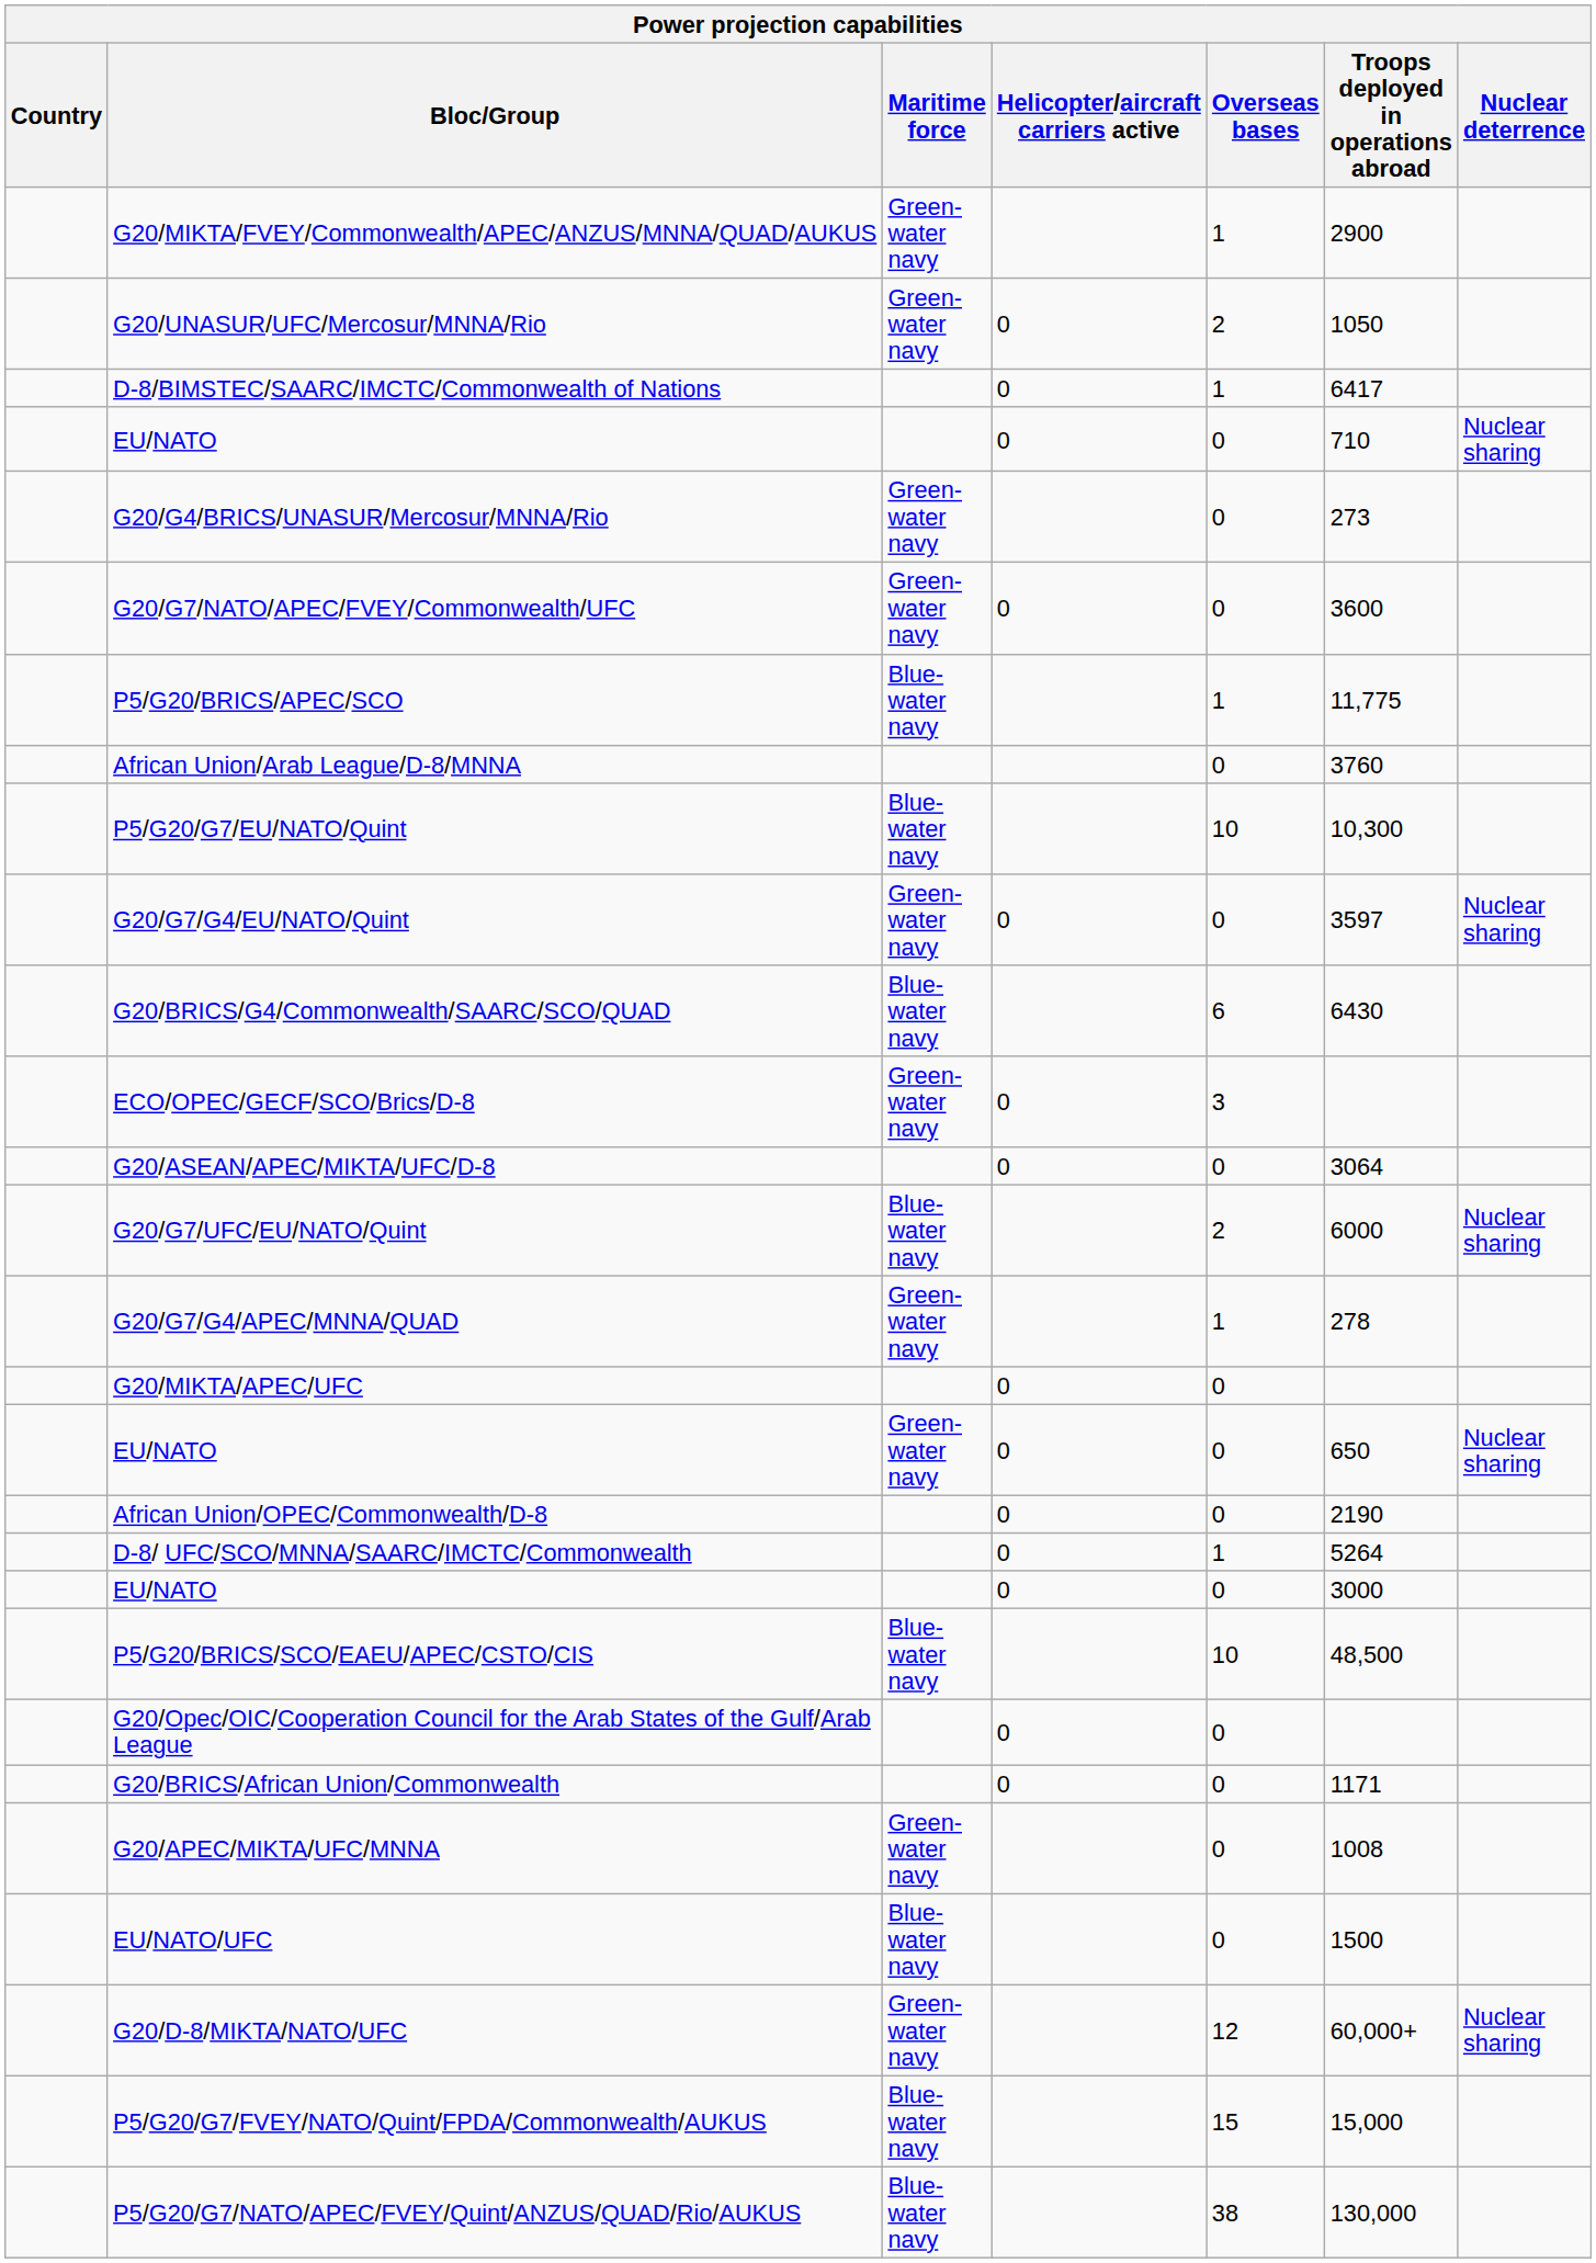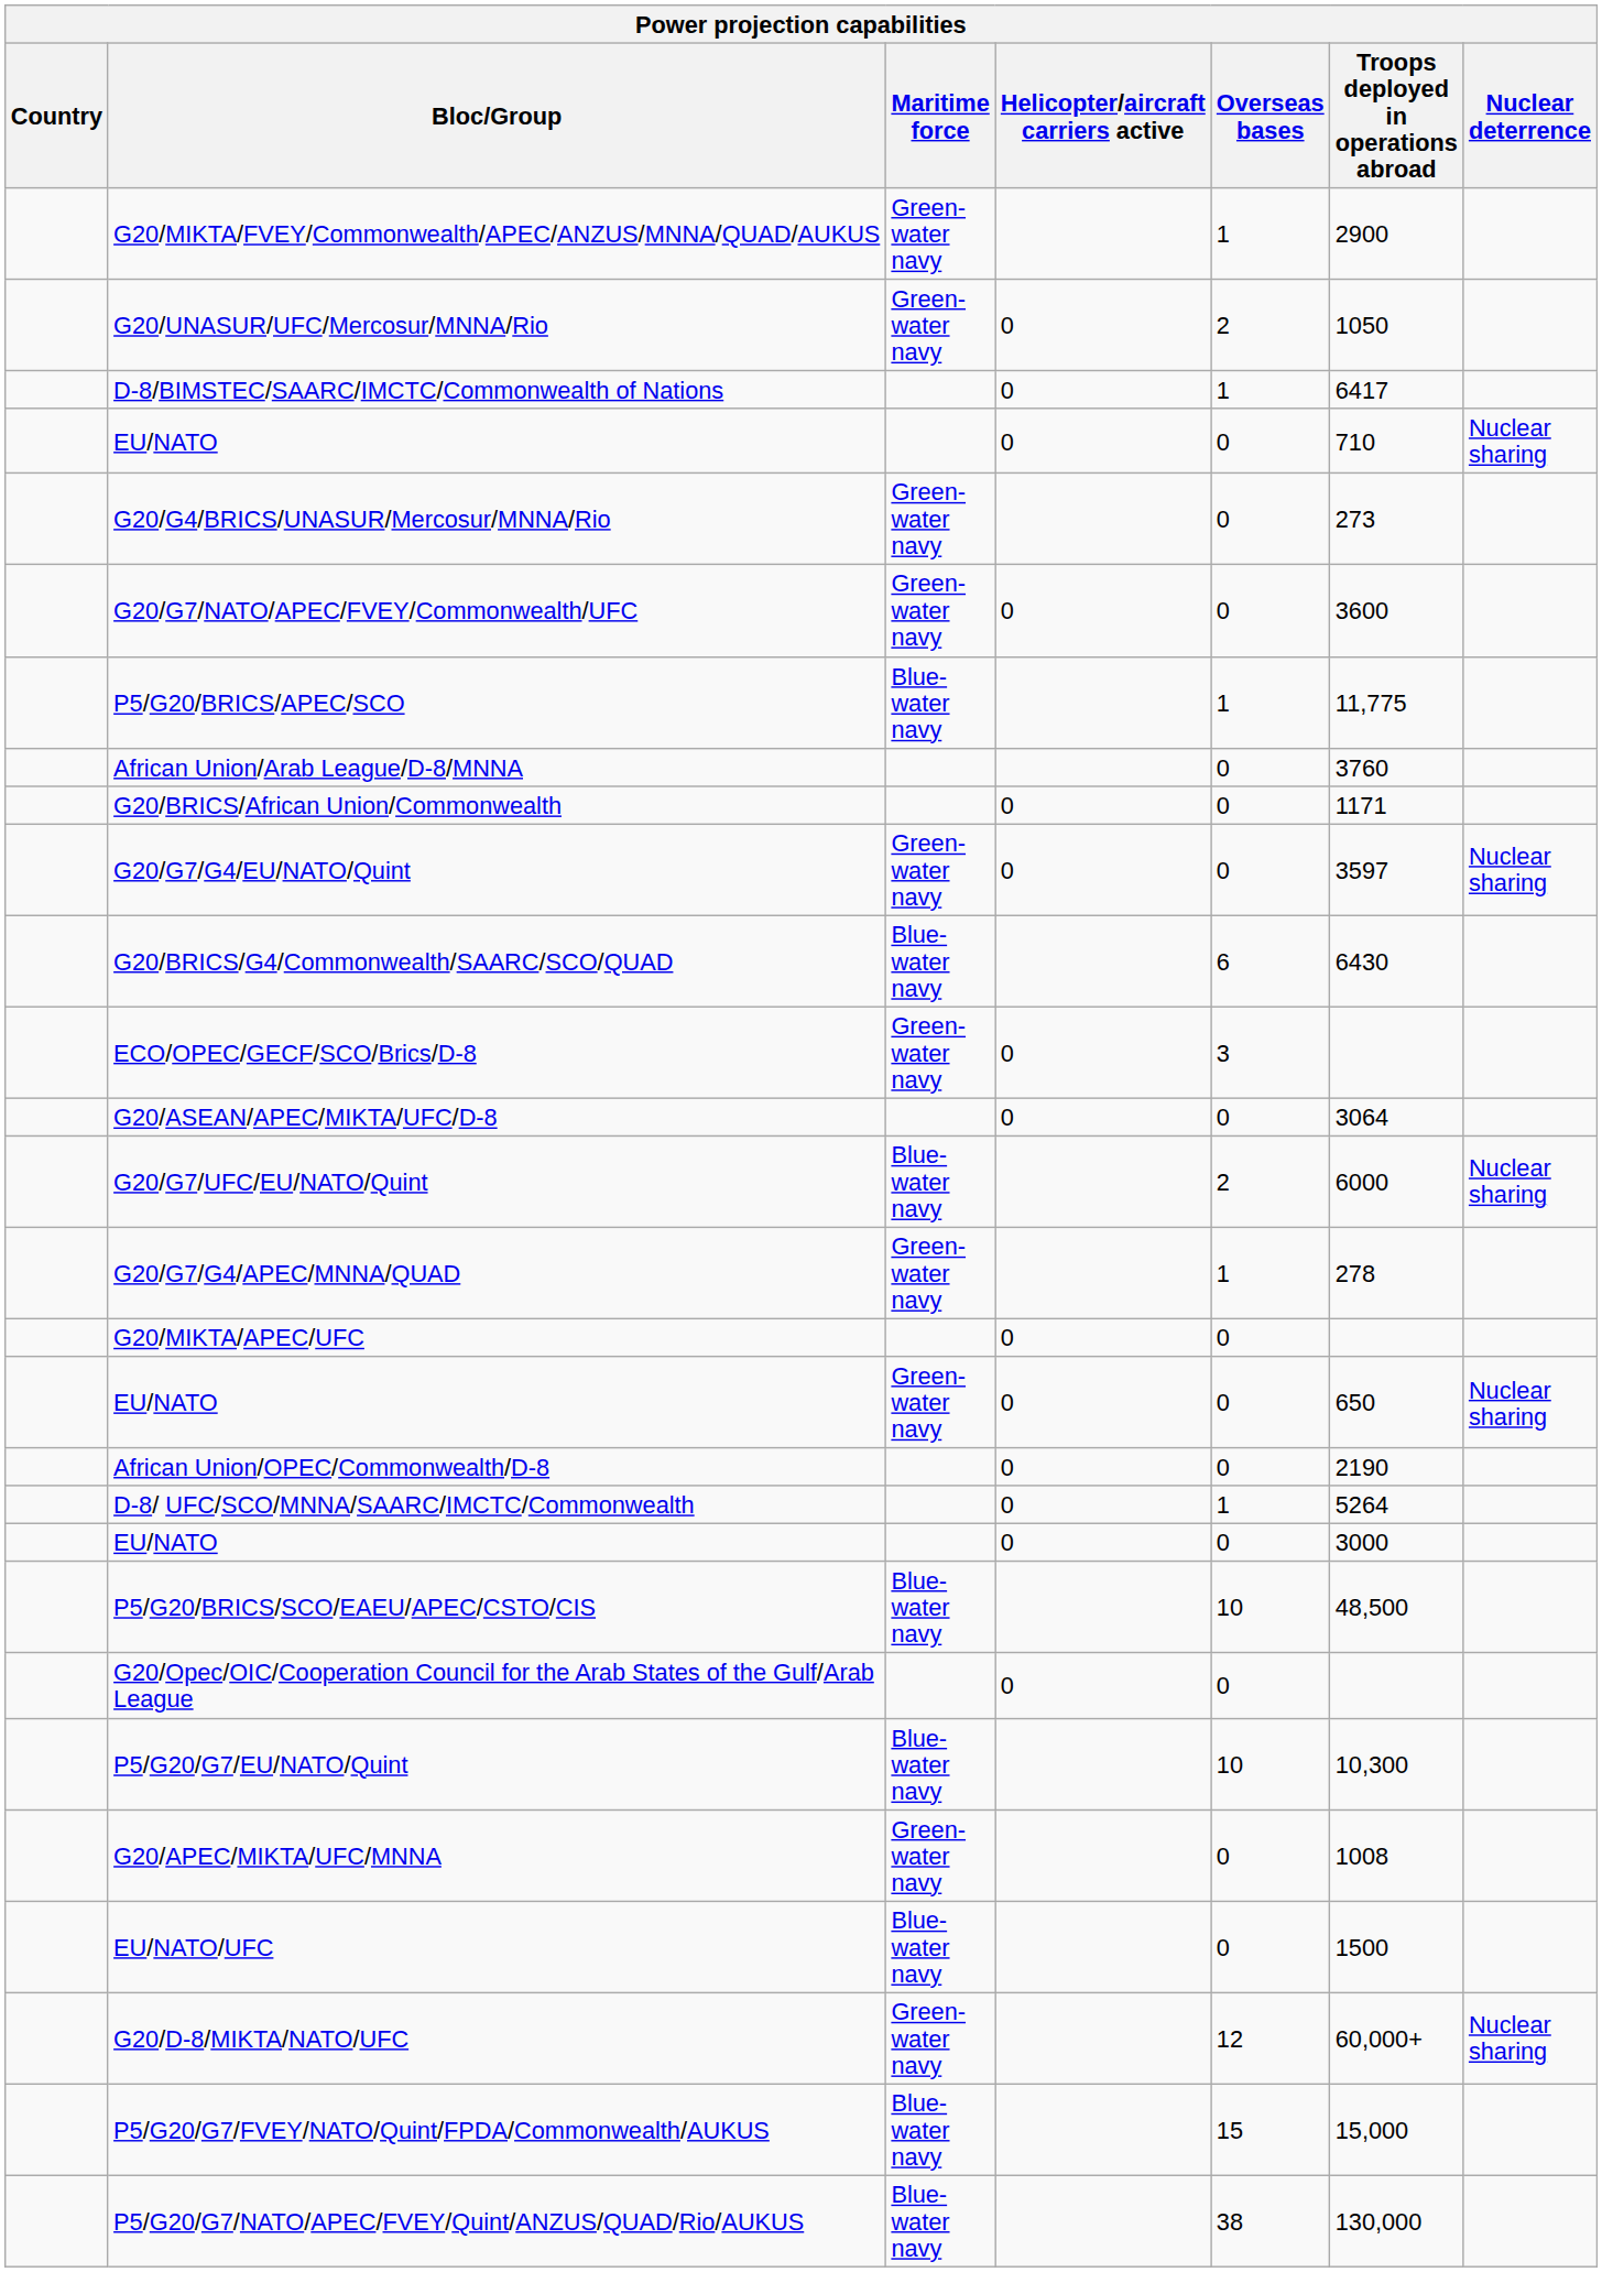rows swapped: P5/G20/G7/EU/NATO/Quint <-> G20/BRICS/African Union/Commonwealth
